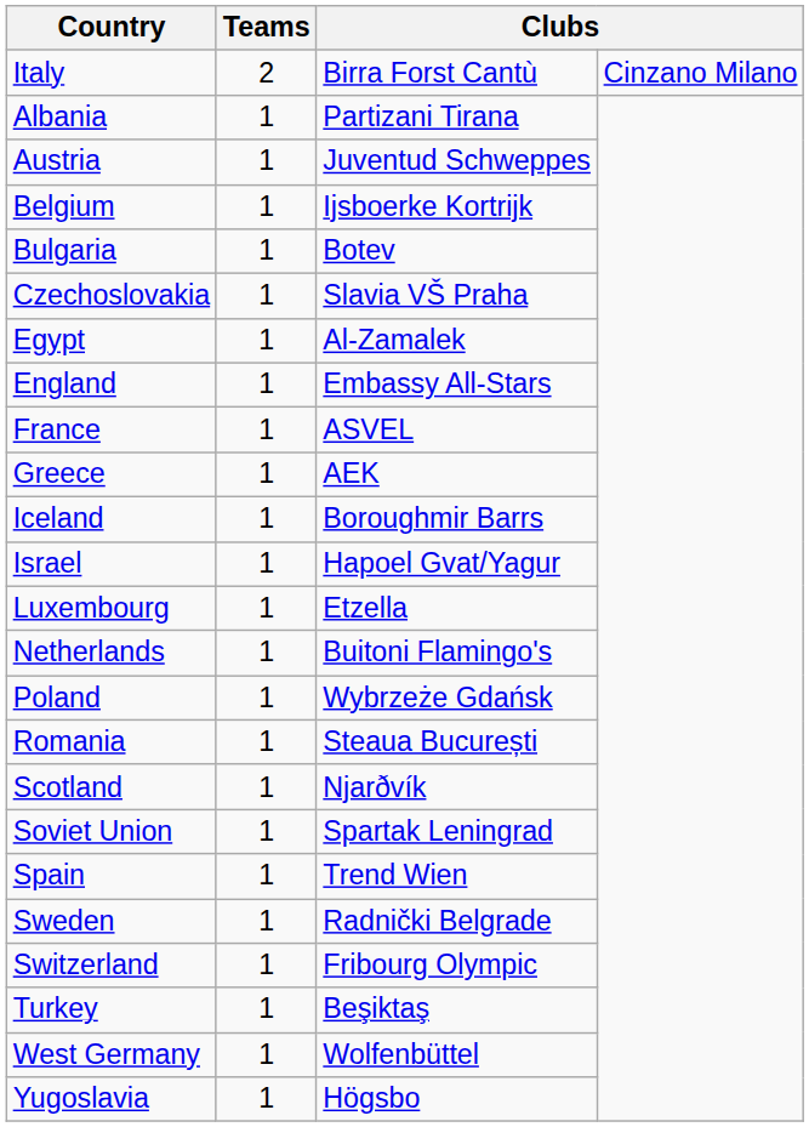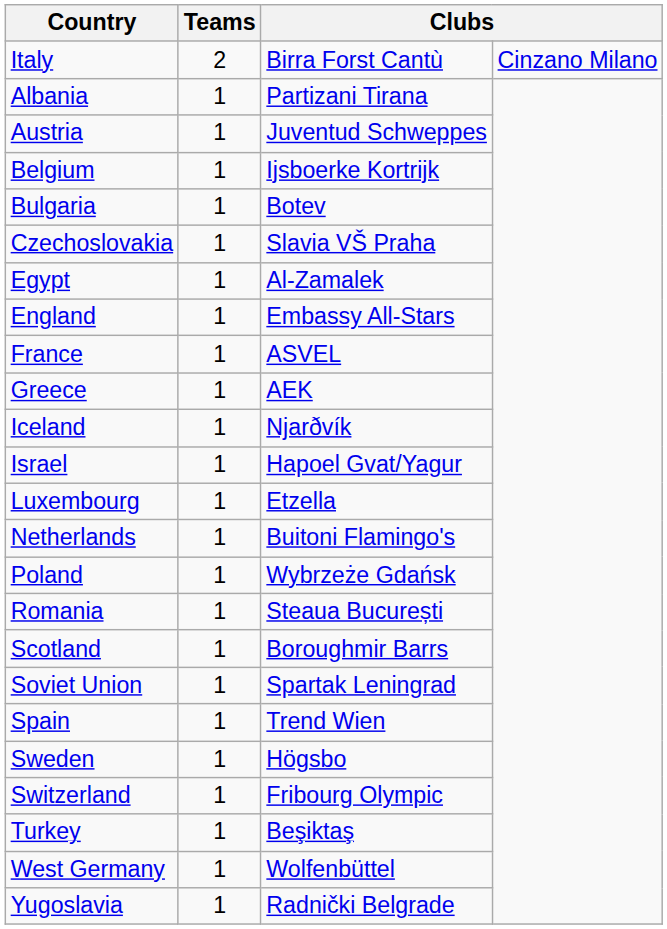Iceland | column 3: Boroughmir Barrs -> Njarðvík
Scotland | column 3: Njarðvík -> Boroughmir Barrs
Sweden | column 3: Radnički Belgrade -> Högsbo
Yugoslavia | column 3: Högsbo -> Radnički Belgrade
